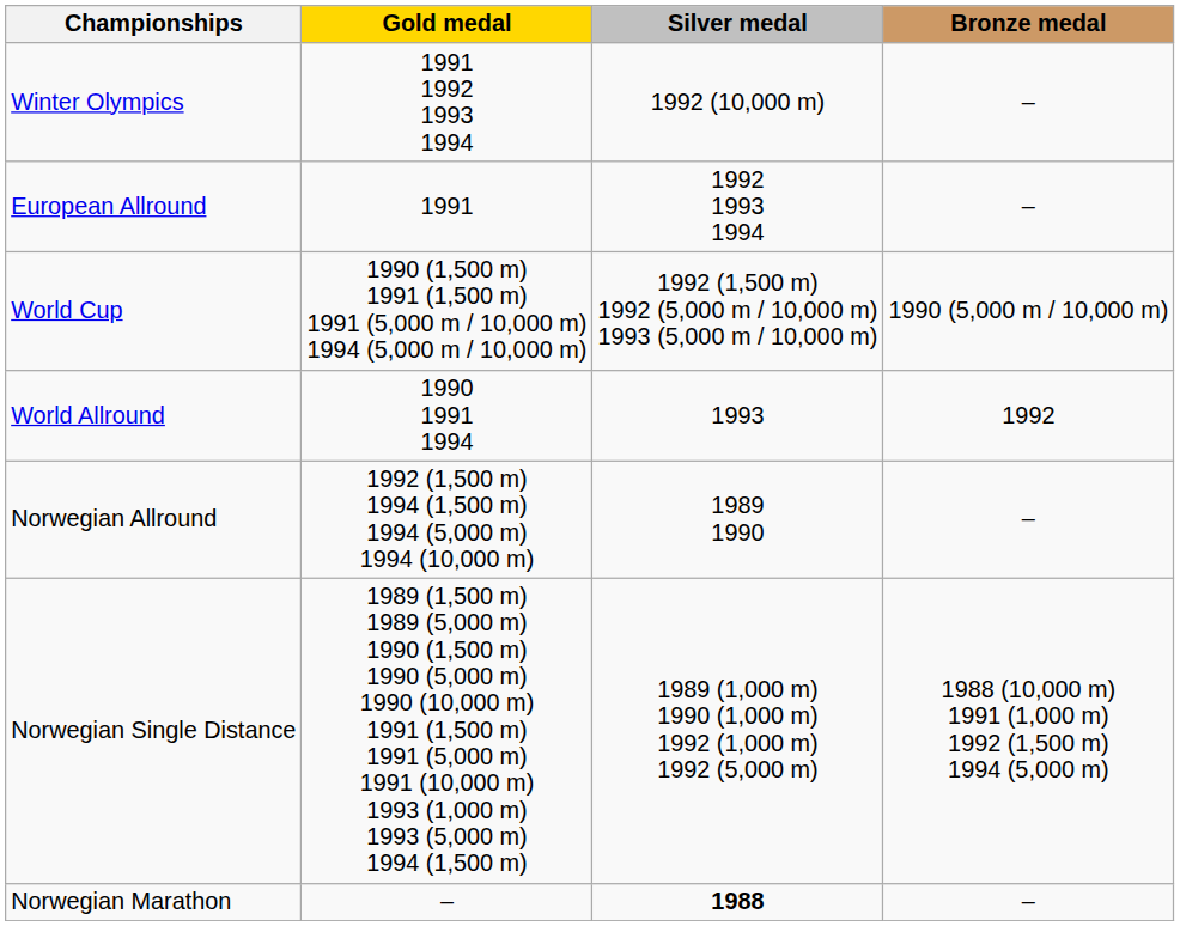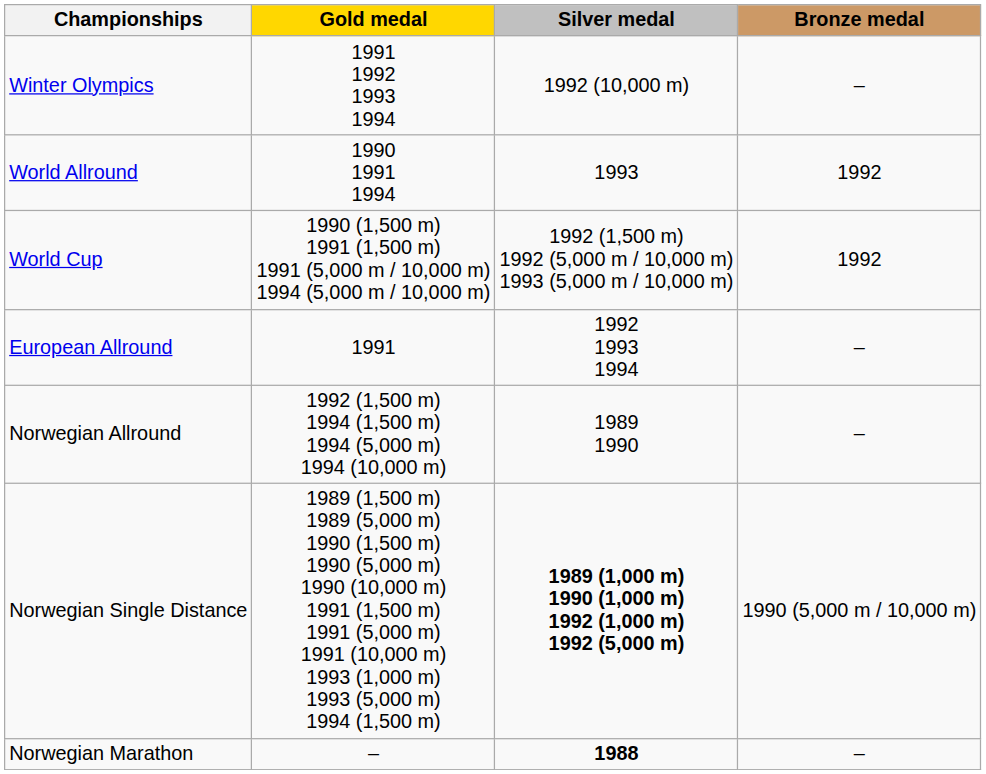rows swapped: World Allround <-> European Allround
World Cup | Bronze medal: 1990 (5,000 m / 10,000 m) -> 1992
Norwegian Single Distance | Silver medal: normal -> bold
Norwegian Single Distance | Bronze medal: 1988 (10,000 m) 1991 (1,000 m) 1992 (1,500 m) 1994 (5,000 m) -> 1990 (5,000 m / 10,000 m)
